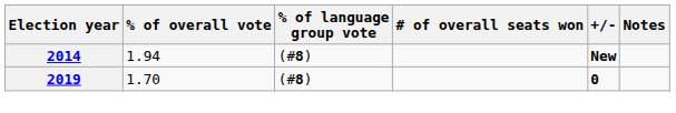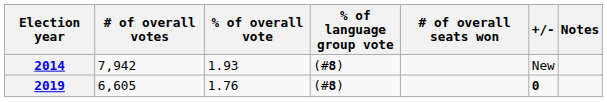+ column: # of overall votes | 7,942 | 6,605
2014 | % of overall vote: 1.94 -> 1.93
2014 | +/-: bold -> normal
2019 | % of overall vote: 1.70 -> 1.76
